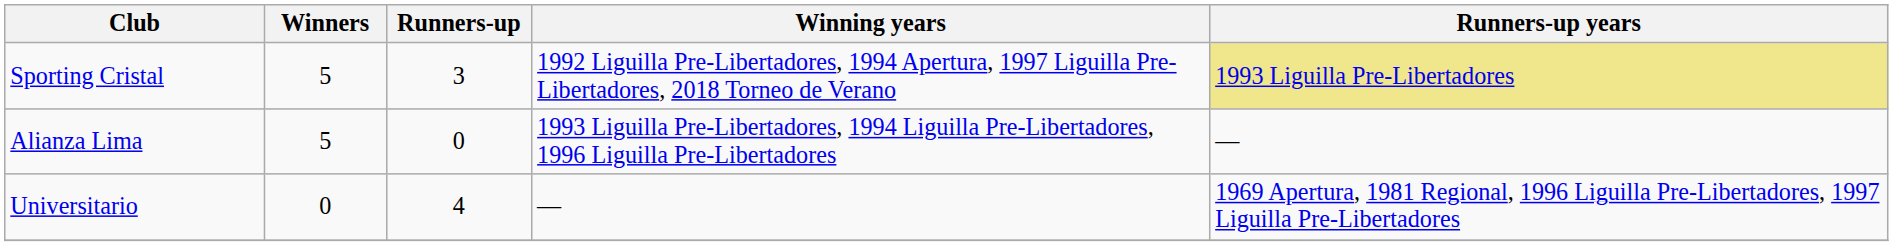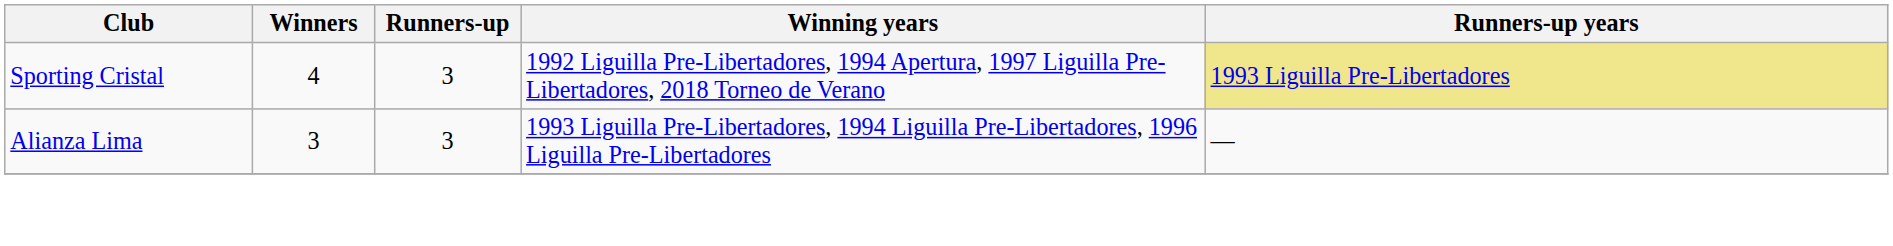Sporting Cristal | Winners: 5 -> 4
Alianza Lima | Winners: 5 -> 3
Alianza Lima | Runners-up: 0 -> 3
- row: Universitario | 0 | 4 | — | 1969 Apertura, 1981 Regional, 1996 Liguilla Pre-Libertadores, 1997 Liguilla Pre-Libertadores
